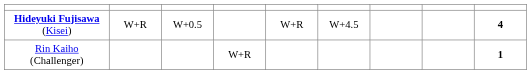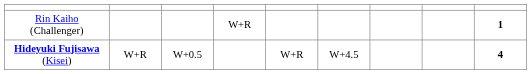rows swapped: Hideyuki Fujisawa (Kisei) <-> Rin Kaiho (Challenger)
